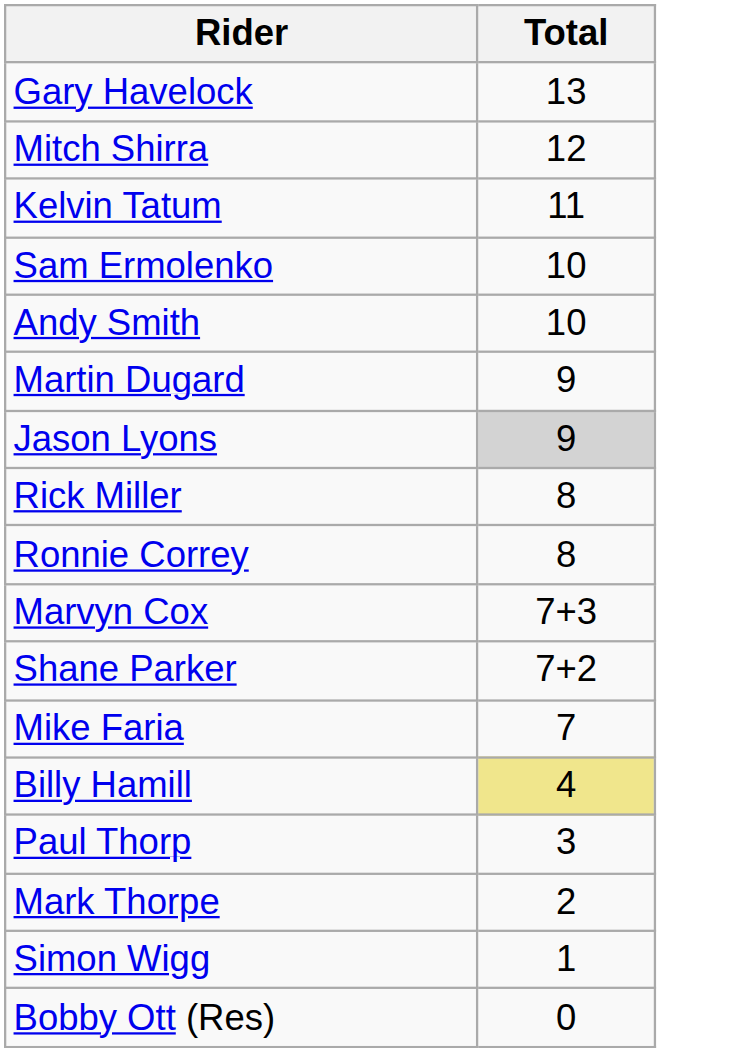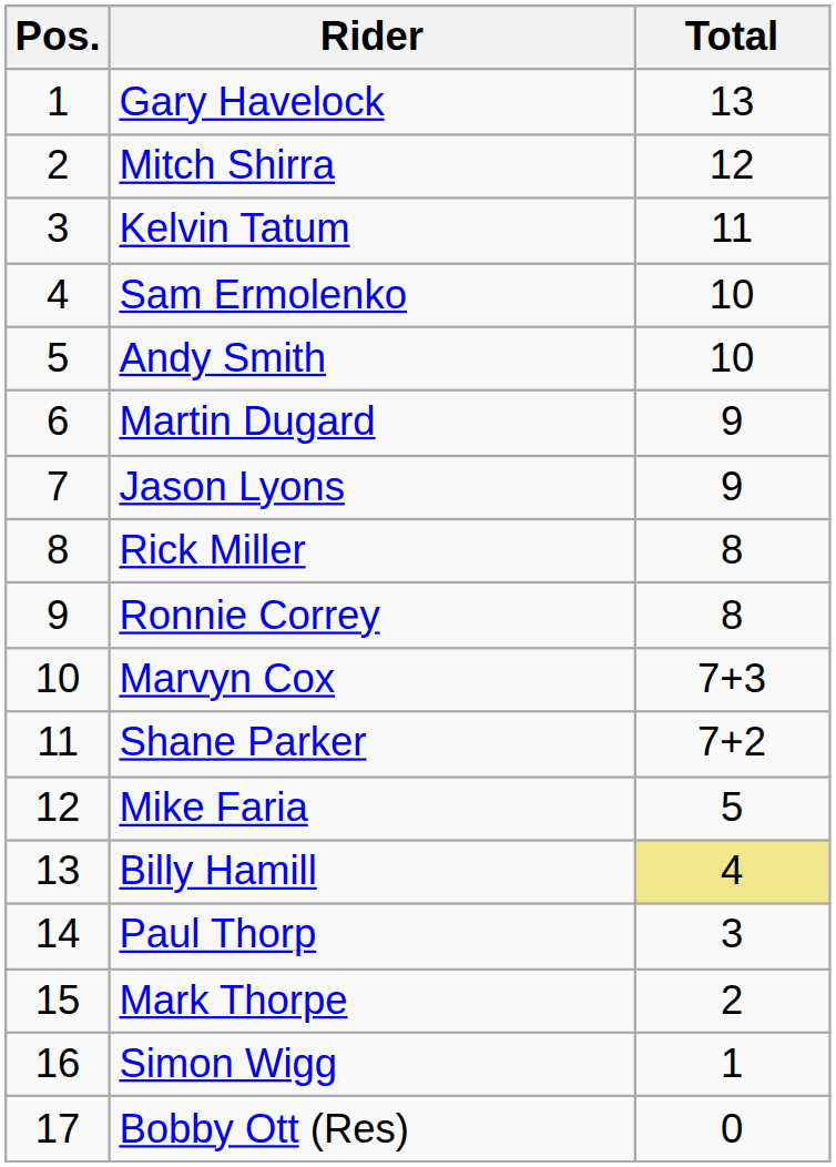+ column: Pos. | 1 | 2 | 3 | 4 | 5 | 6 | 7 | 8 | 9 | 10 | 11 | 12 | 13 | 14 | 15 | 16 | 17
Jason Lyons | Total: lightgrey background -> no background
Mike Faria | Total: 7 -> 5
